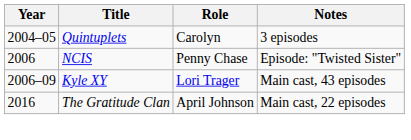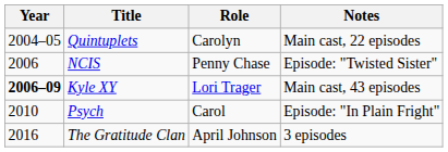Quintuplets | Notes: 3 episodes -> Main cast, 22 episodes
Kyle XY | Year: normal -> bold
+ row: 2010 | Psych | Carol | Episode: "In Plain Fright"
The Gratitude Clan | Notes: Main cast, 22 episodes -> 3 episodes
